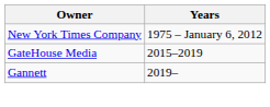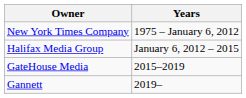+ row: Halifax Media Group | January 6, 2012 – 2015
